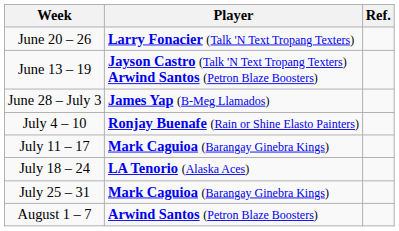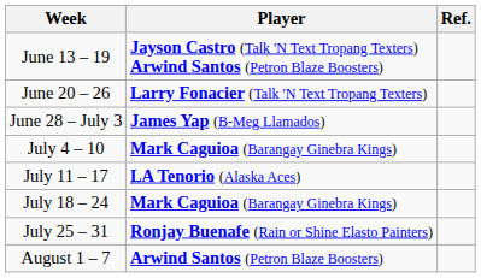rows swapped: June 13 – 19 <-> June 20 – 26
July 4 – 10 | Player: Ronjay Buenafe (Rain or Shine Elasto Painters) -> Mark Caguioa (Barangay Ginebra Kings)
July 11 – 17 | Player: Mark Caguioa (Barangay Ginebra Kings) -> LA Tenorio (Alaska Aces)
July 18 – 24 | Player: LA Tenorio (Alaska Aces) -> Mark Caguioa (Barangay Ginebra Kings)
July 25 – 31 | Player: Mark Caguioa (Barangay Ginebra Kings) -> Ronjay Buenafe (Rain or Shine Elasto Painters)
